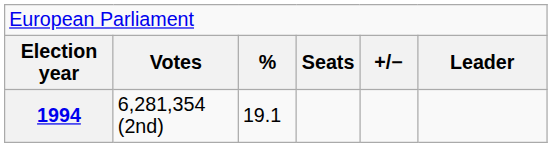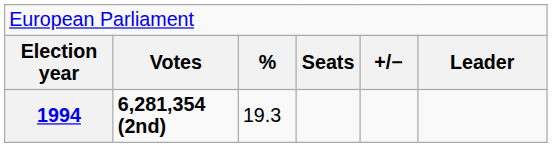1994 | column 2: normal -> bold
1994 | column 3: 19.1 -> 19.3
